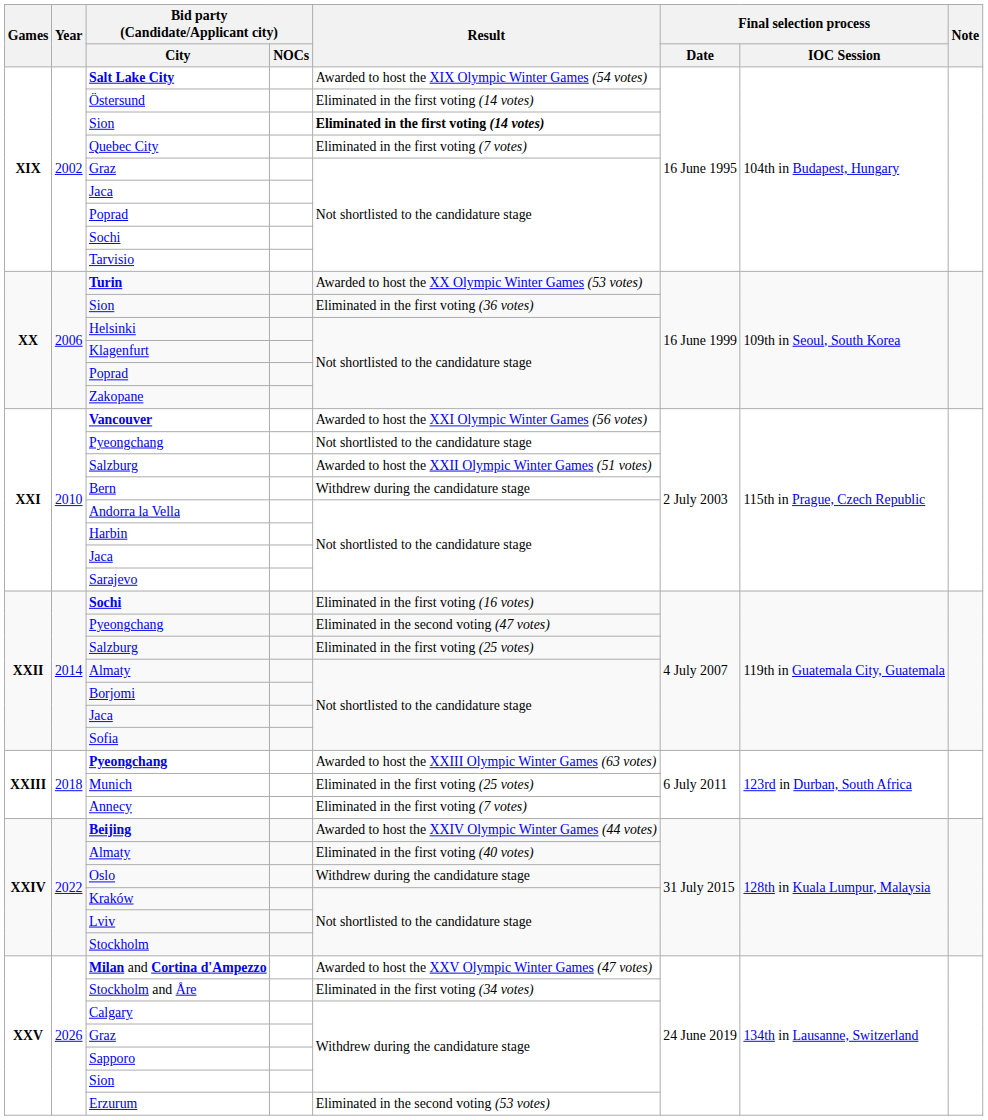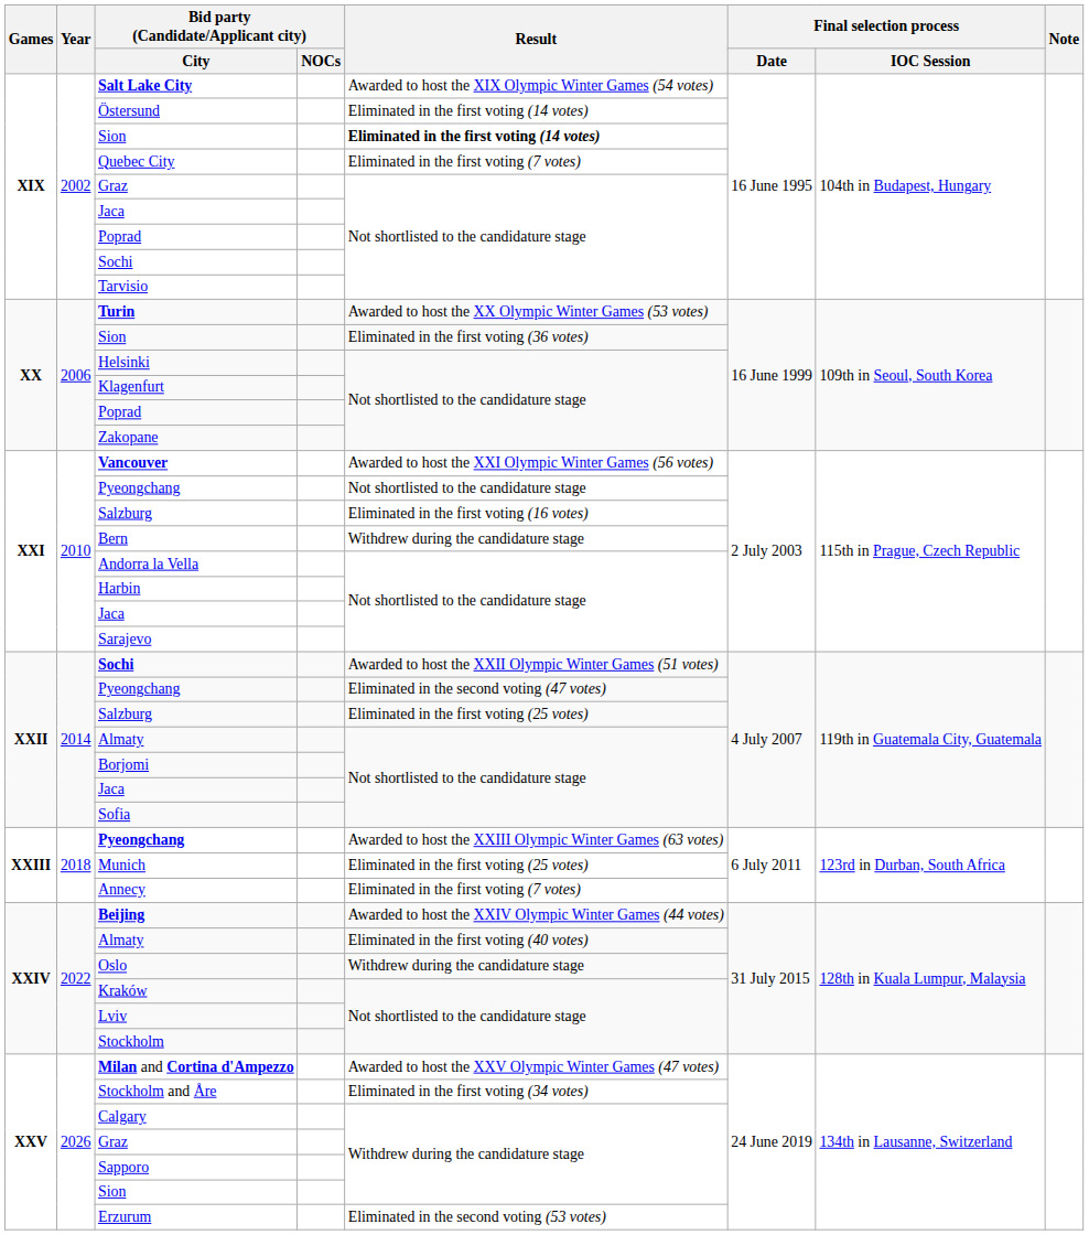XXI / Salzburg | Result: Awarded to host the XXII Olympic Winter Games (51 votes) -> Eliminated in the first voting (16 votes)
XXII / Sochi | Result: Eliminated in the first voting (16 votes) -> Awarded to host the XXII Olympic Winter Games (51 votes)
